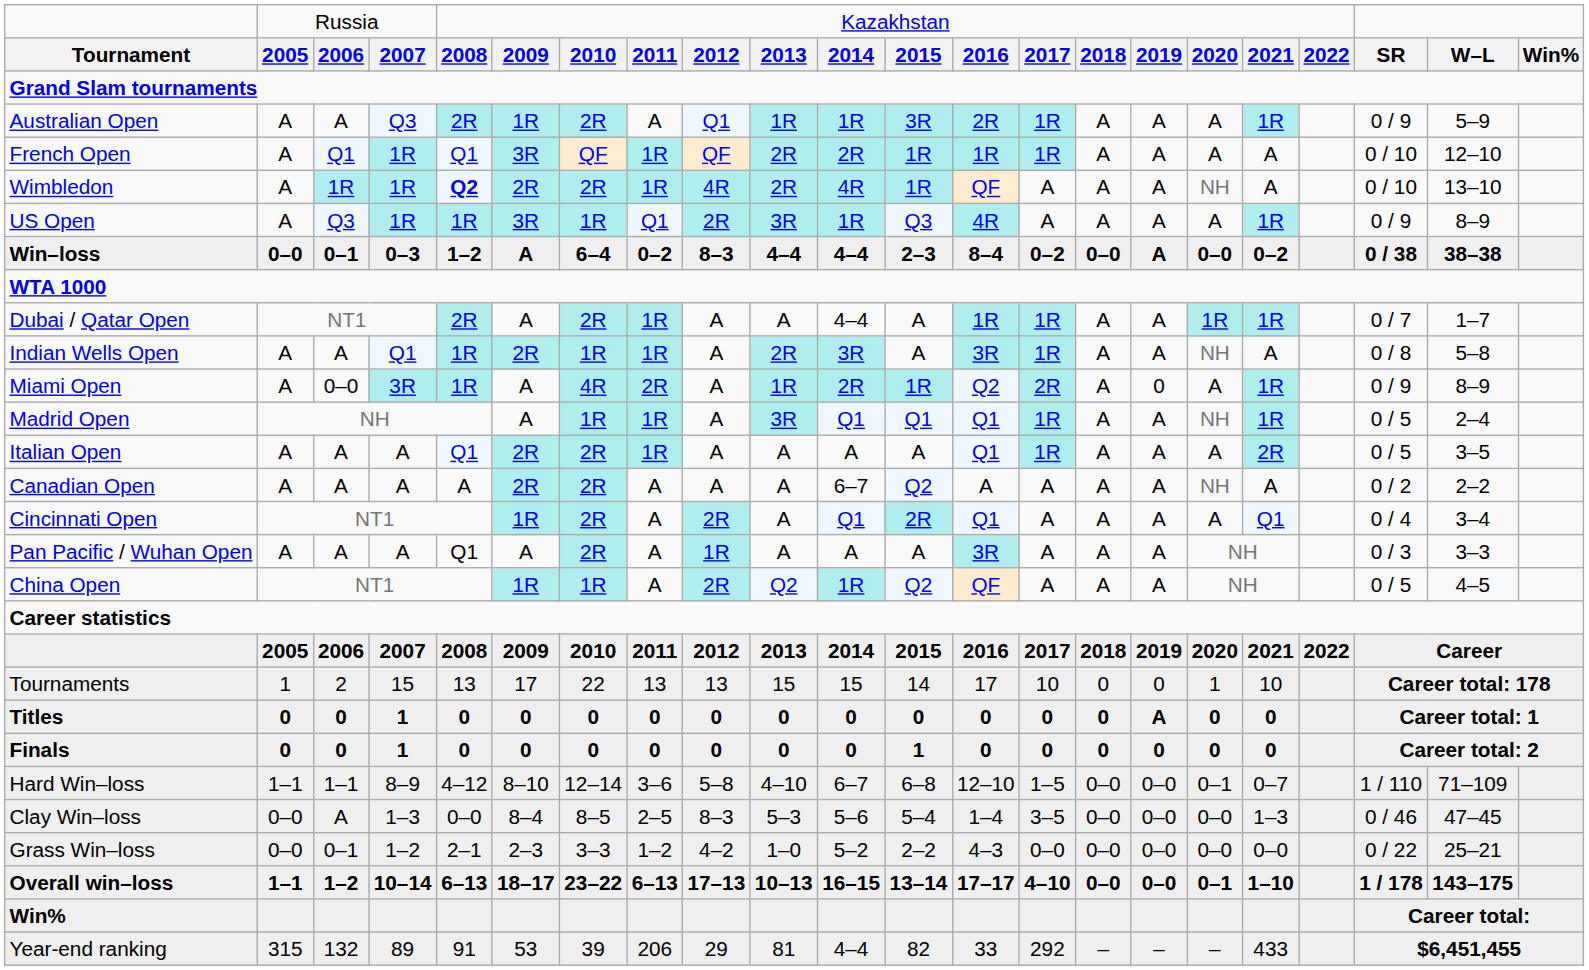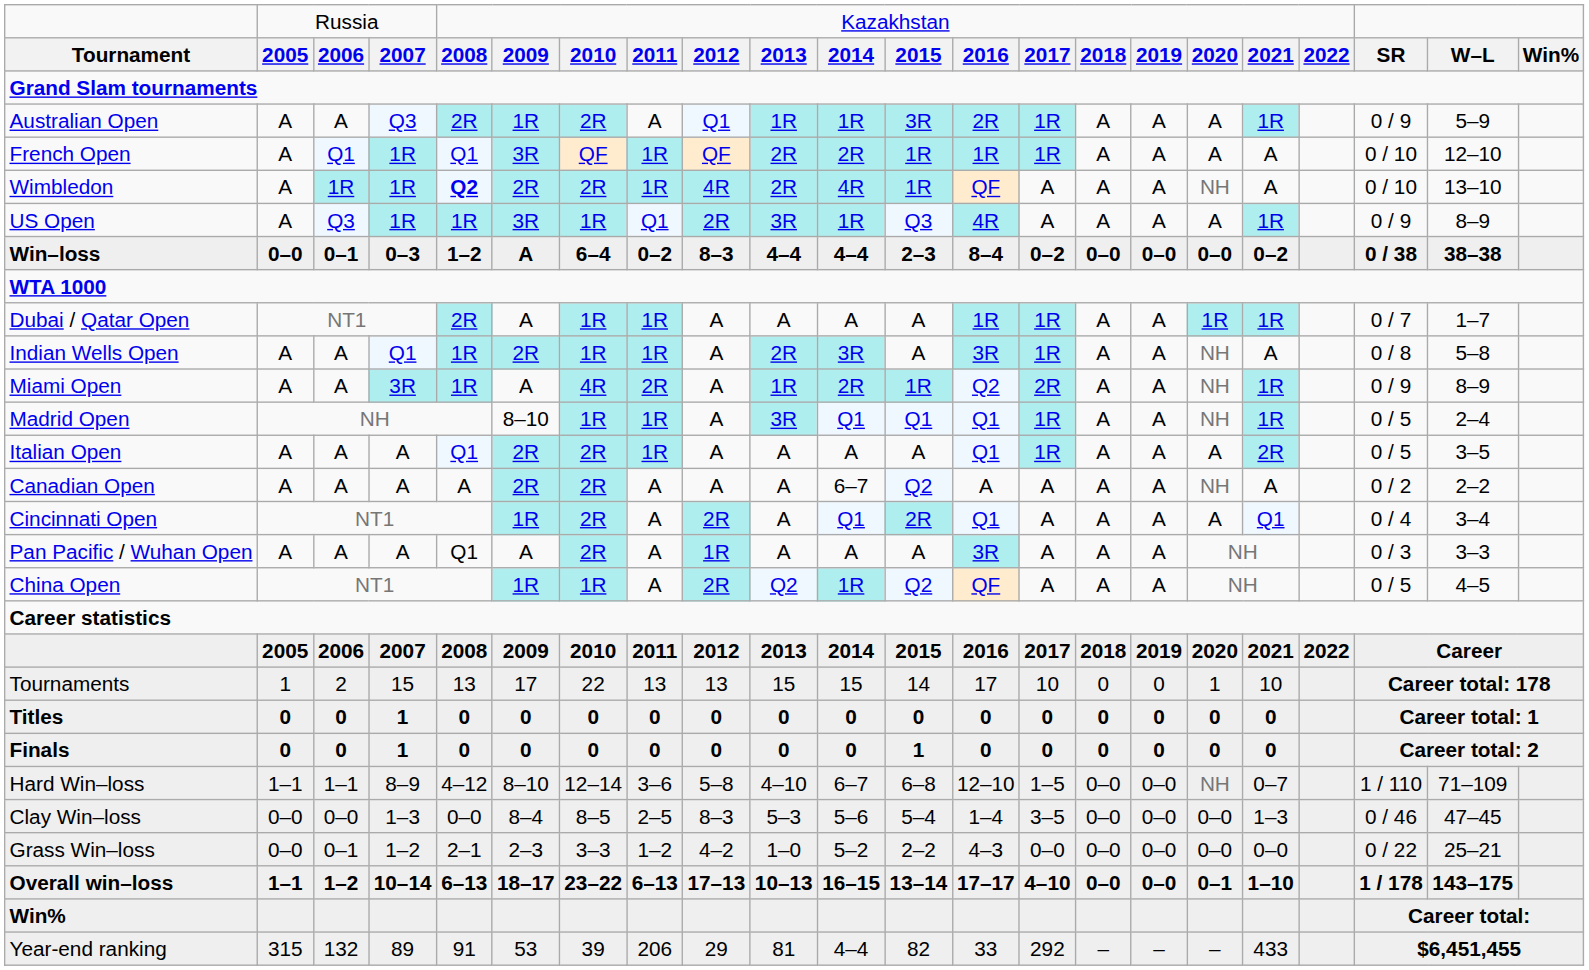Win–loss | column 16: A -> 0–0
Dubai / Qatar Open | column 7: 2R -> 1R
Dubai / Qatar Open | column 11: 4–4 -> A
Miami Open | column 3: 0–0 -> A
Miami Open | column 16: 0 -> A
Miami Open | column 17: A -> NH
Madrid Open | column 6: A -> 8–10
Titles | column 16: A -> 0
Hard Win–loss | column 17: 0–1 -> NH
Clay Win–loss | column 3: A -> 0–0
